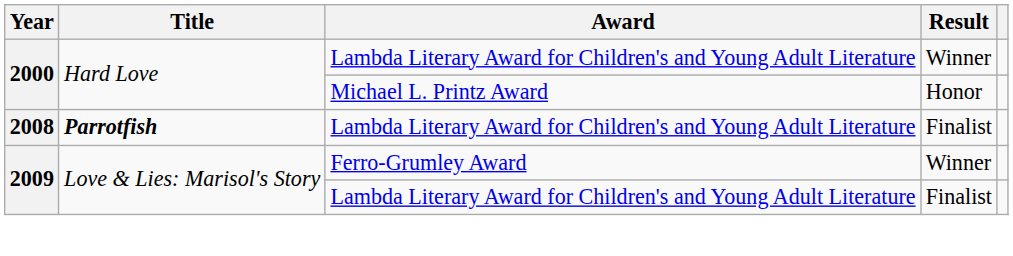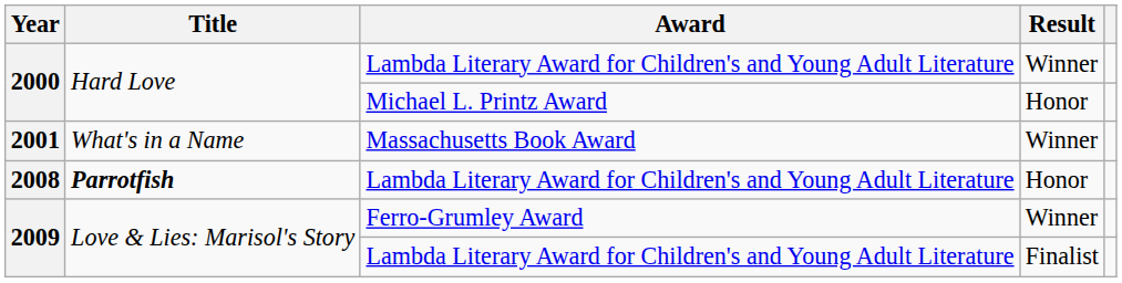+ row: 2001 | What's in a Name | Massachusetts Book Award | Winner
2008 | Result: Finalist -> Honor
